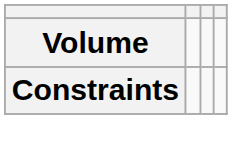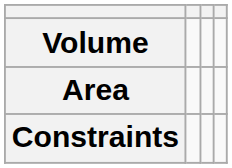+ row: Area
